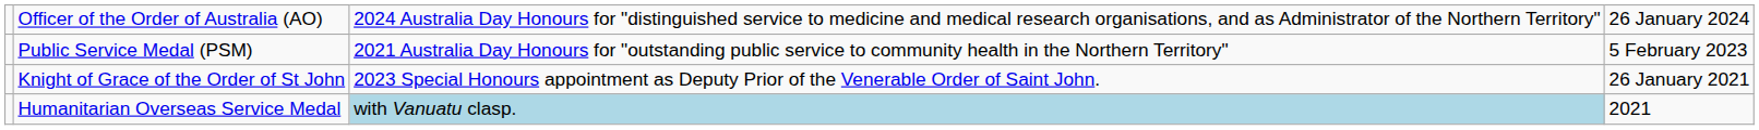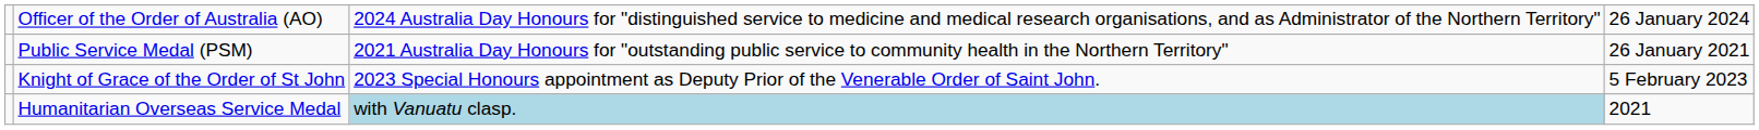Public Service Medal (PSM) | column 4: 5 February 2023 -> 26 January 2021
Knight of Grace of the Order of St John | column 4: 26 January 2021 -> 5 February 2023
